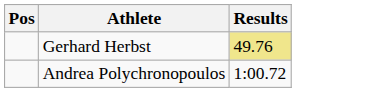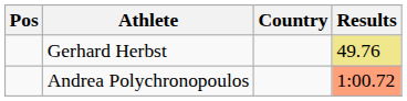+ column: Country
Andrea Polychronopoulos | Results: no background -> lightsalmon background
